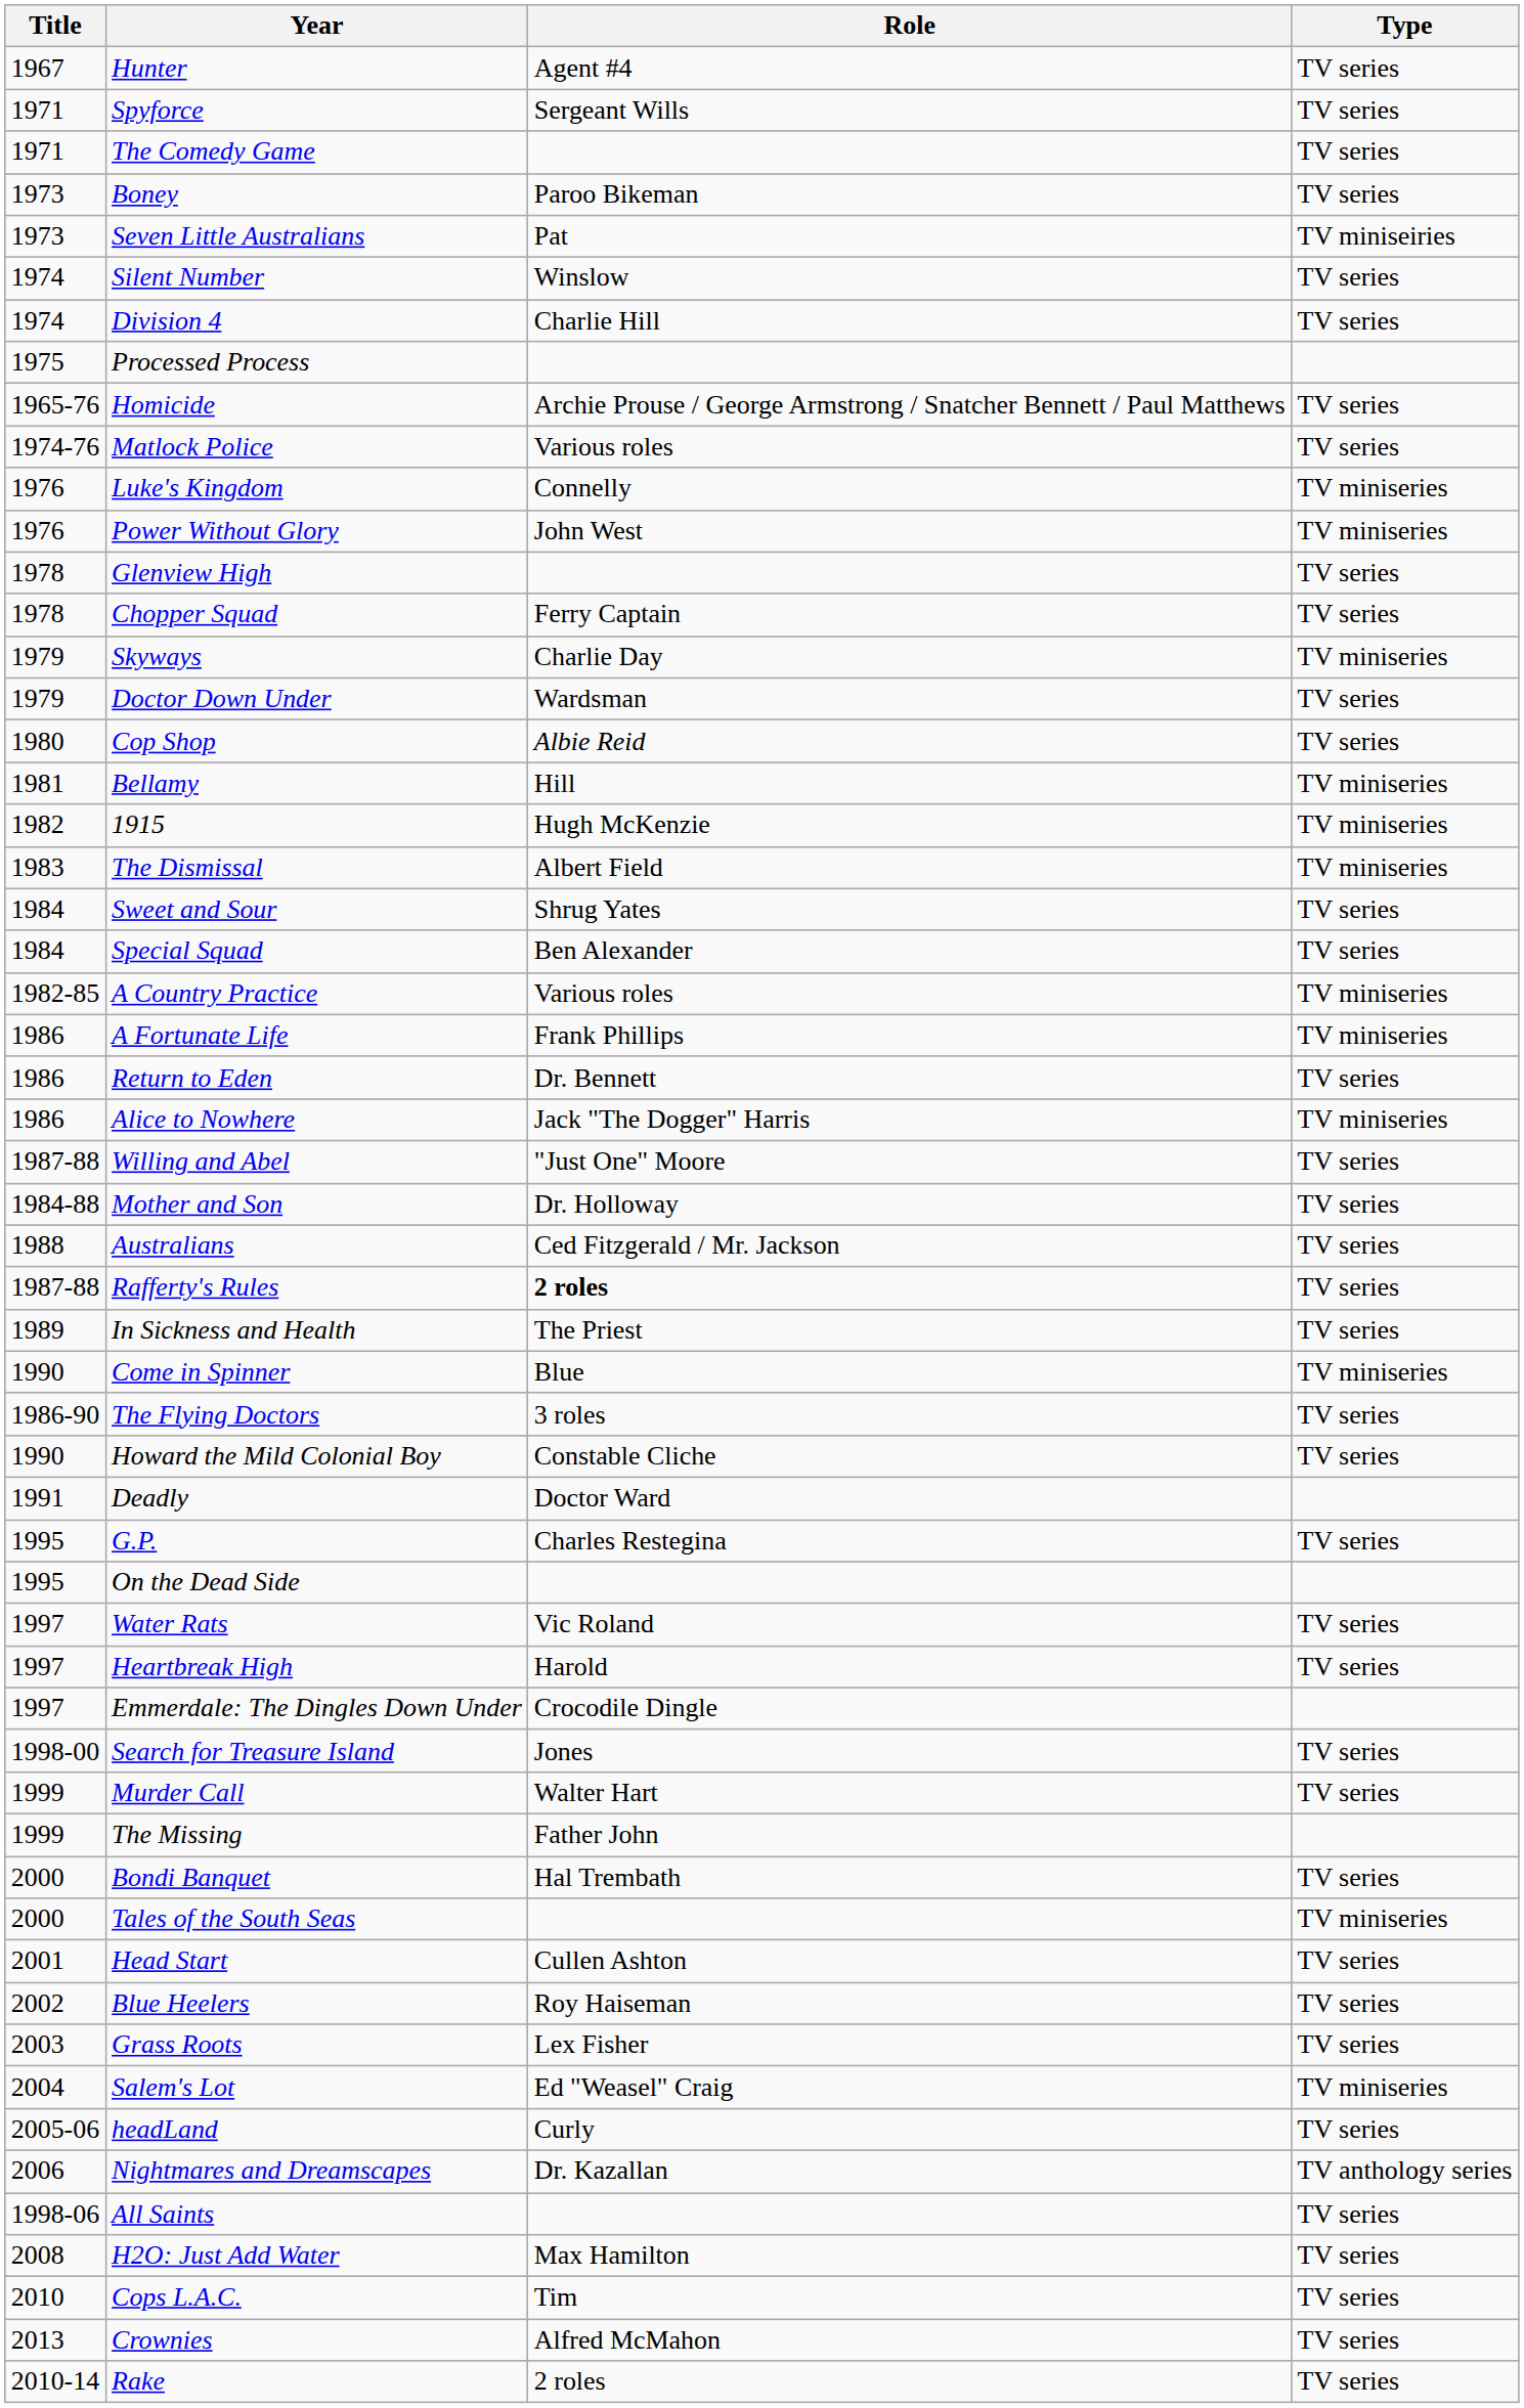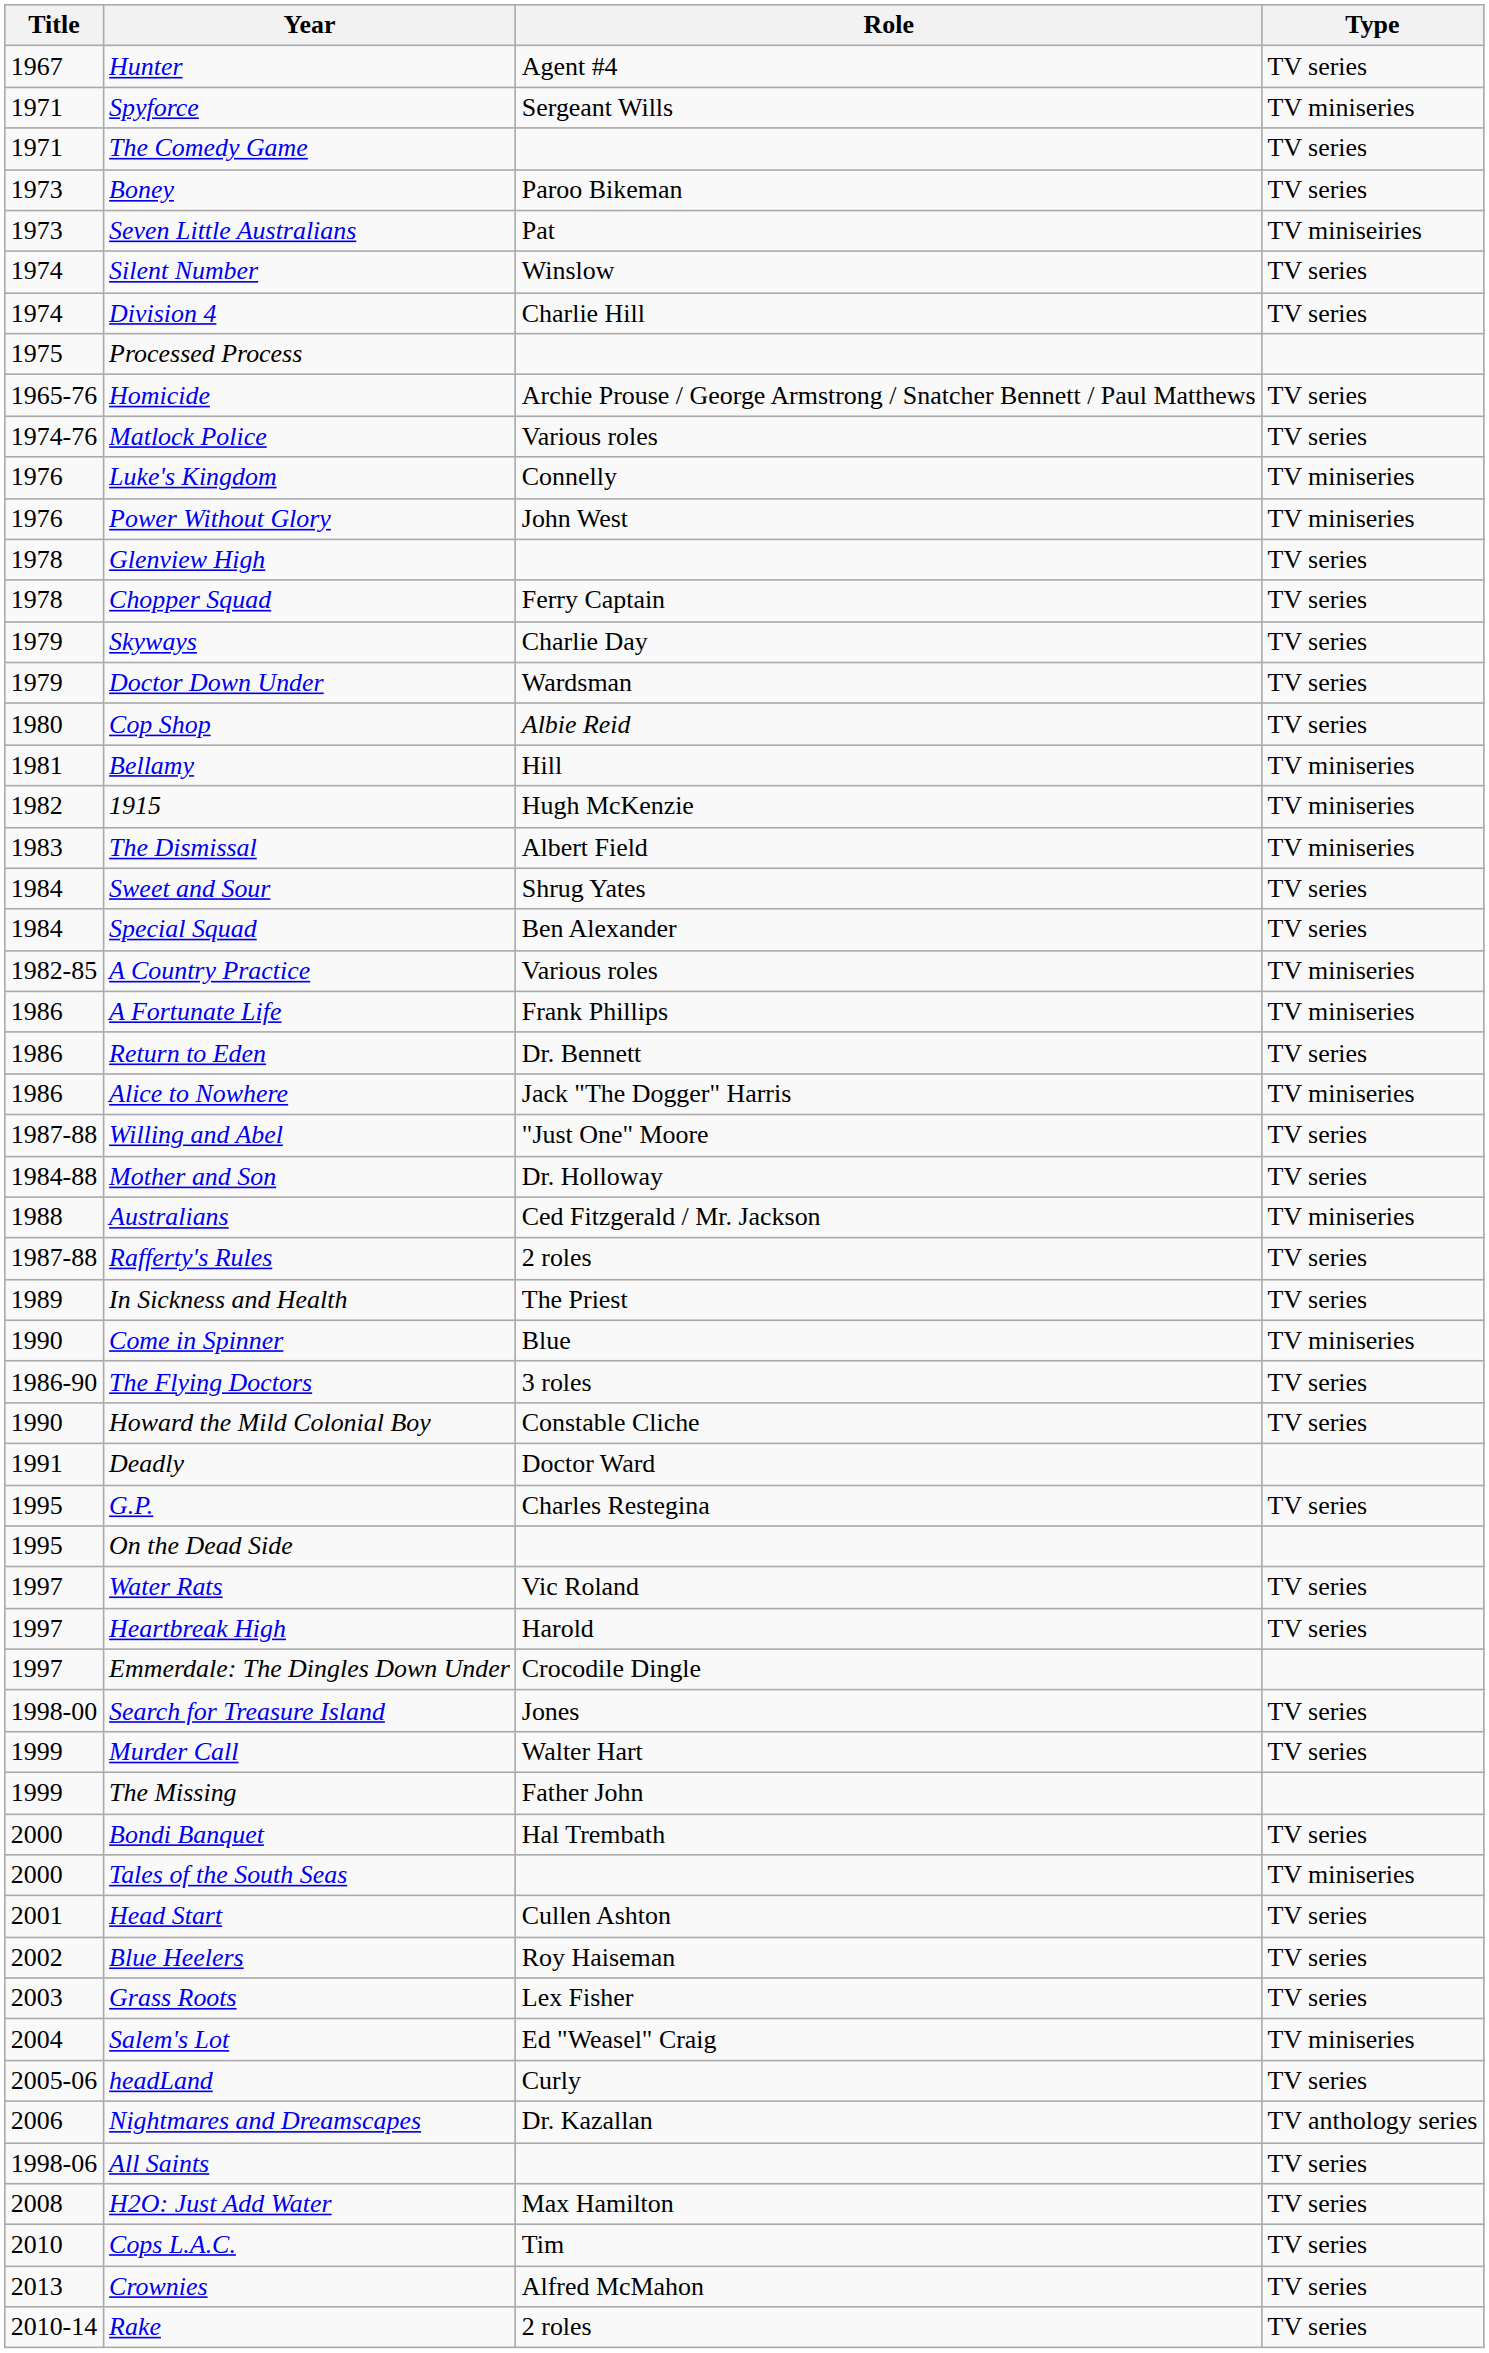Spyforce | Type: TV series -> TV miniseries
Skyways | Type: TV miniseries -> TV series
Australians | Type: TV series -> TV miniseries
Rafferty's Rules | Role: bold -> normal
